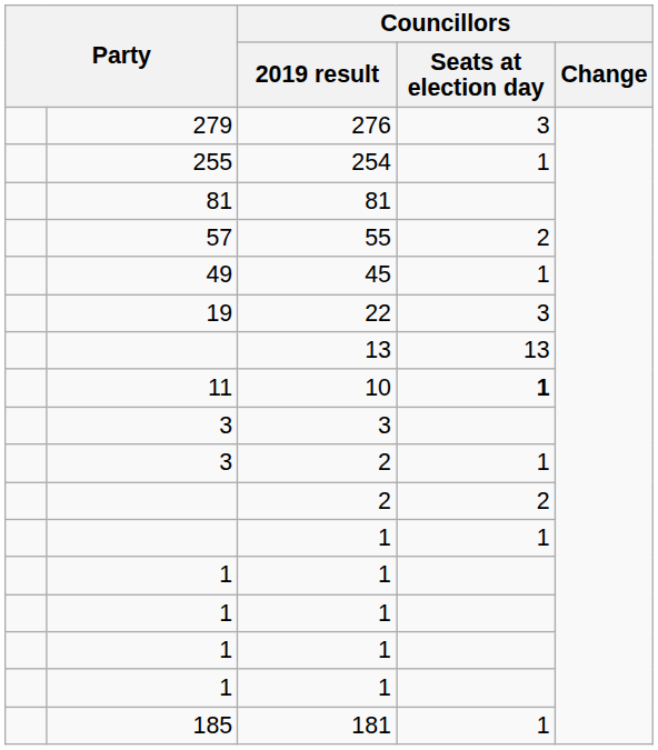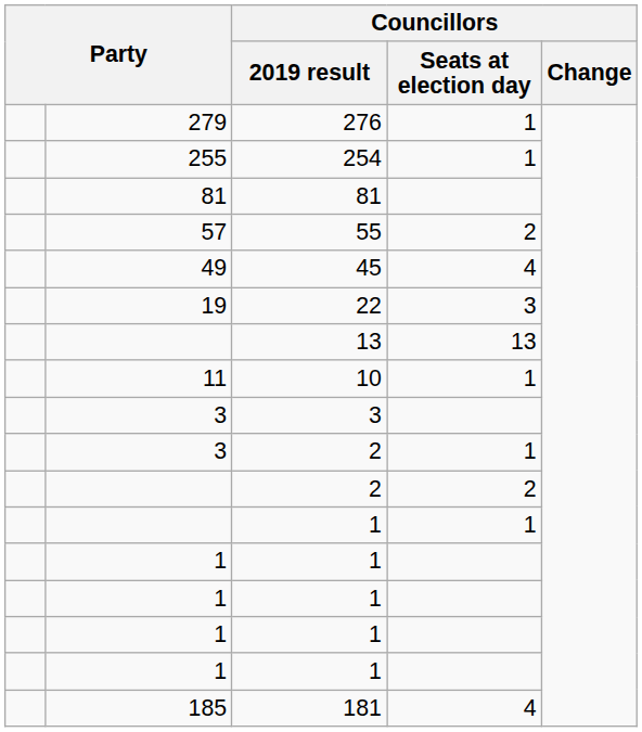276 | Councillors / Seats at election day: 3 -> 1
45 | Councillors / Seats at election day: 1 -> 4
10 | Councillors / Seats at election day: bold -> normal
181 | Councillors / Seats at election day: 1 -> 4
